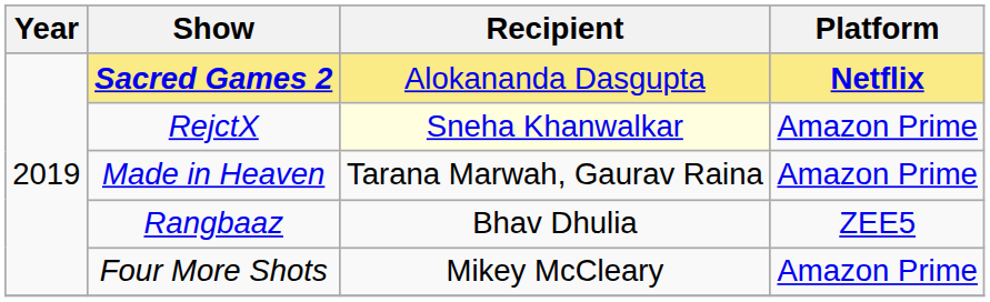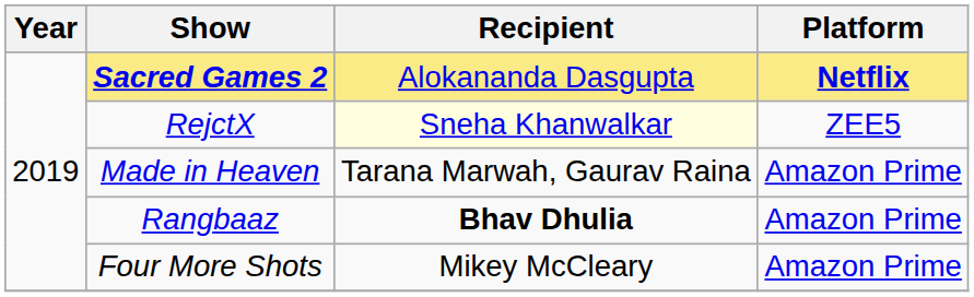RejctX | Platform: Amazon Prime -> ZEE5
Rangbaaz | Recipient: normal -> bold
Rangbaaz | Platform: ZEE5 -> Amazon Prime
